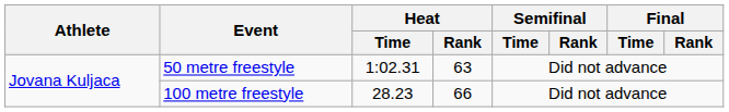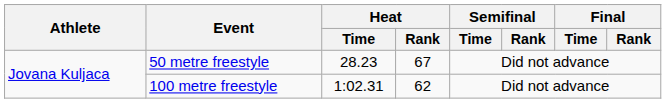50 metre freestyle | Heat / Time: 1:02.31 -> 28.23
50 metre freestyle | Heat / Rank: 63 -> 67
100 metre freestyle | Heat / Time: 28.23 -> 1:02.31
100 metre freestyle | Heat / Rank: 66 -> 62
